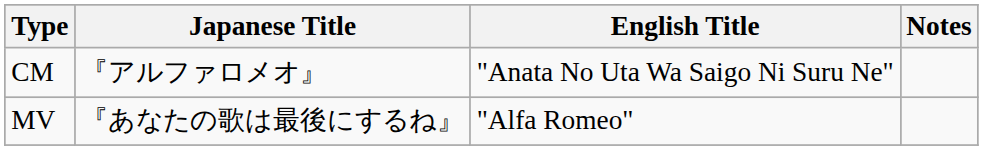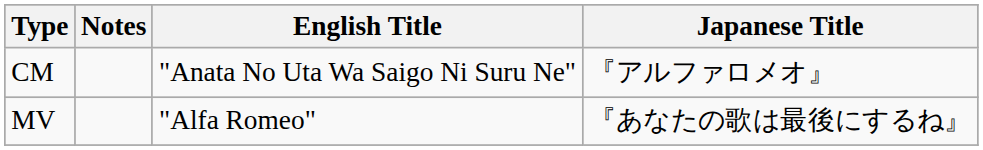columns swapped: Japanese Title <-> Notes
